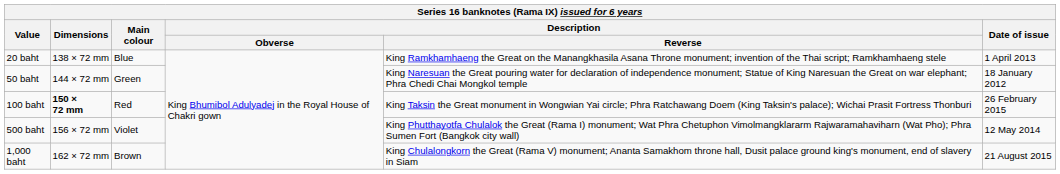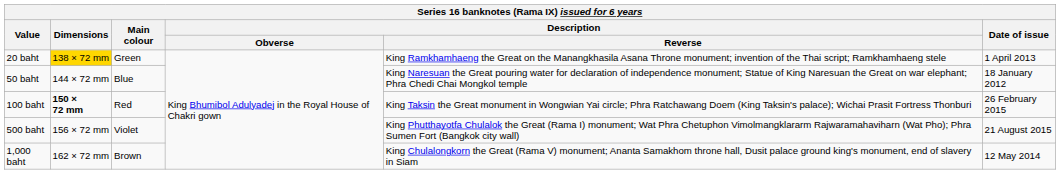20 baht | Dimensions: no background -> gold background
20 baht | Main colour: Blue -> Green
50 baht | Main colour: Green -> Blue
500 baht | Date of issue: 12 May 2014 -> 21 August 2015
1,000 baht | Date of issue: 21 August 2015 -> 12 May 2014
